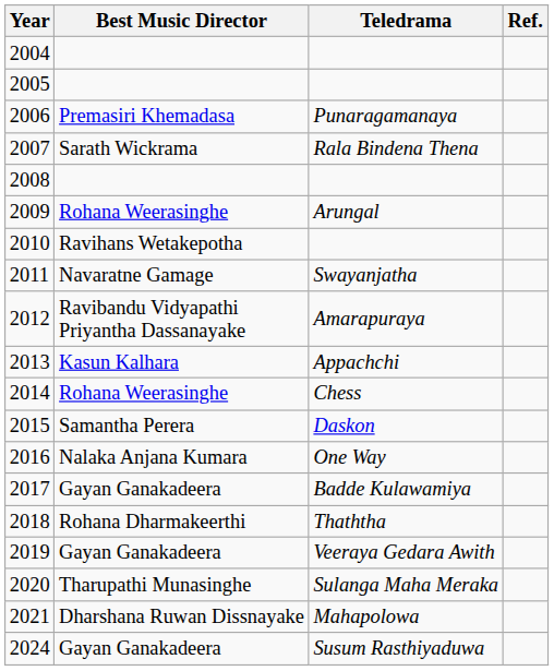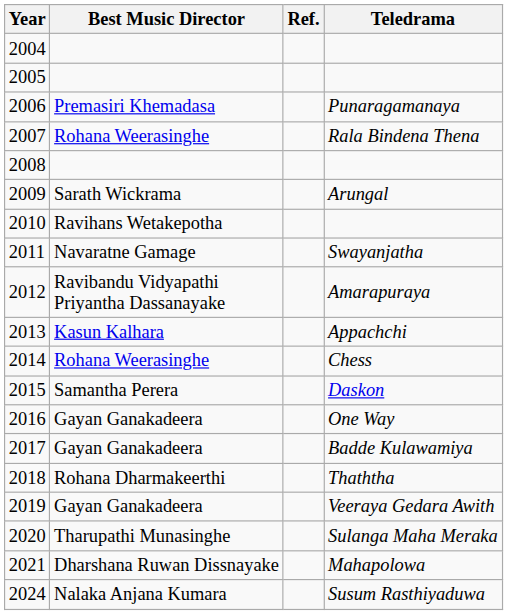columns swapped: Teledrama <-> Ref.
2007 | Best Music Director: Sarath Wickrama -> Rohana Weerasinghe
2009 | Best Music Director: Rohana Weerasinghe -> Sarath Wickrama
2016 | Best Music Director: Nalaka Anjana Kumara -> Gayan Ganakadeera
2024 | Best Music Director: Gayan Ganakadeera -> Nalaka Anjana Kumara
